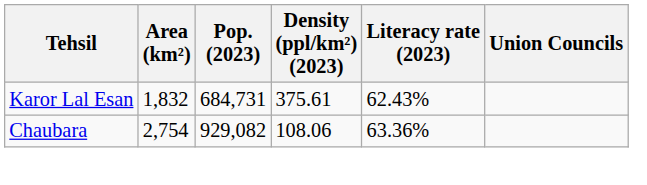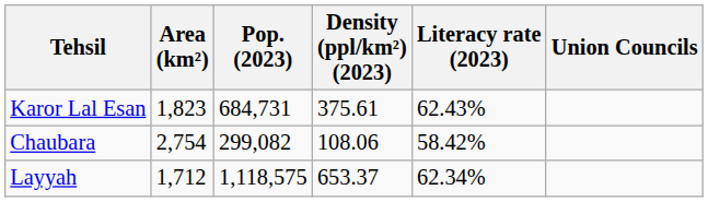Karor Lal Esan | Area (km²): 1,832 -> 1,823
Chaubara | Pop. (2023): 929,082 -> 299,082
Chaubara | Literacy rate (2023): 63.36% -> 58.42%
+ row: Layyah | 1,712 | 1,118,575 | 653.37 | 62.34%
